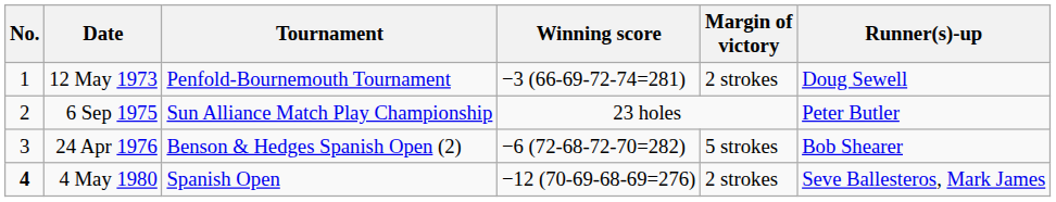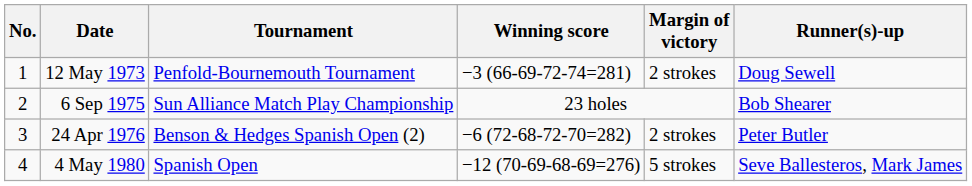6 Sep 1975 | Runner(s)-up: Peter Butler -> Bob Shearer
24 Apr 1976 | Margin of victory: 5 strokes -> 2 strokes
24 Apr 1976 | Runner(s)-up: Bob Shearer -> Peter Butler
4 May 1980 | No.: bold -> normal
4 May 1980 | Margin of victory: 2 strokes -> 5 strokes
